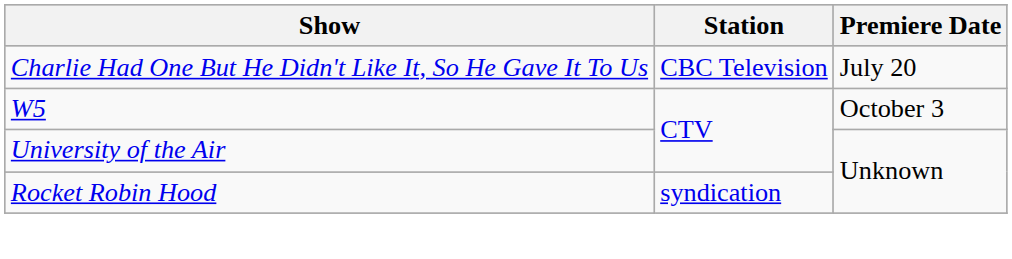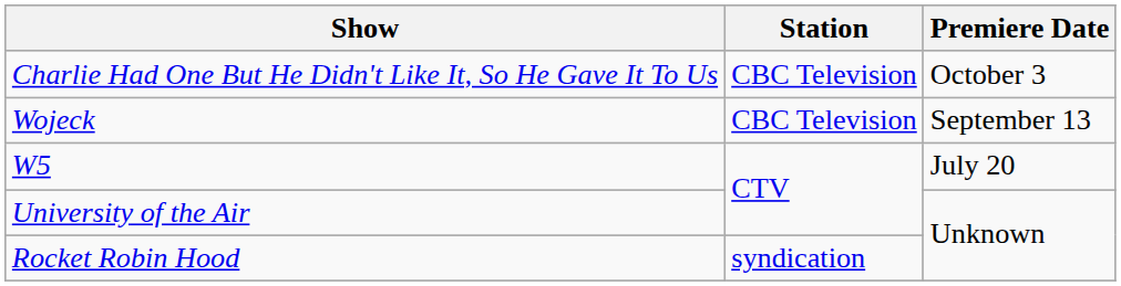Charlie Had One But He Didn't Like It, So He Gave It To Us | Premiere Date: July 20 -> October 3
+ row: Wojeck | CBC Television | September 13
W5 | Premiere Date: October 3 -> July 20
